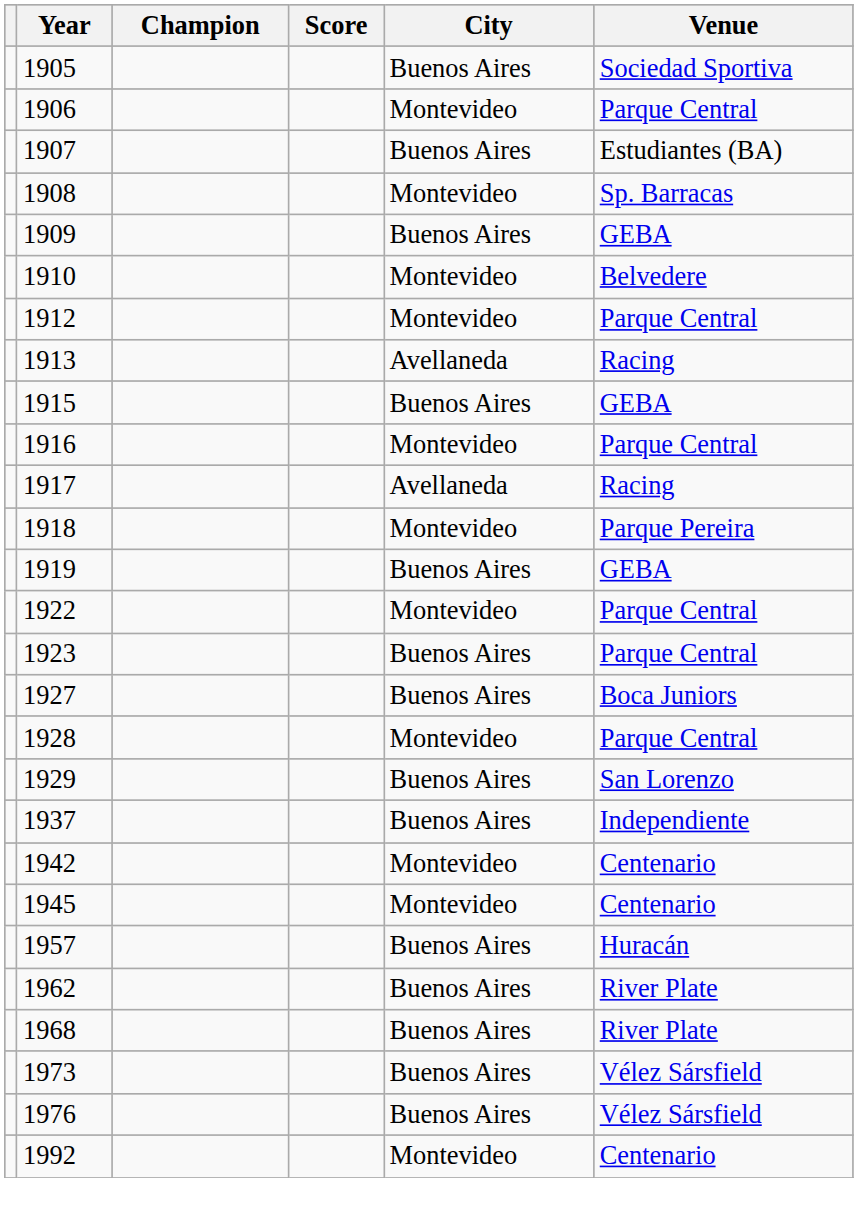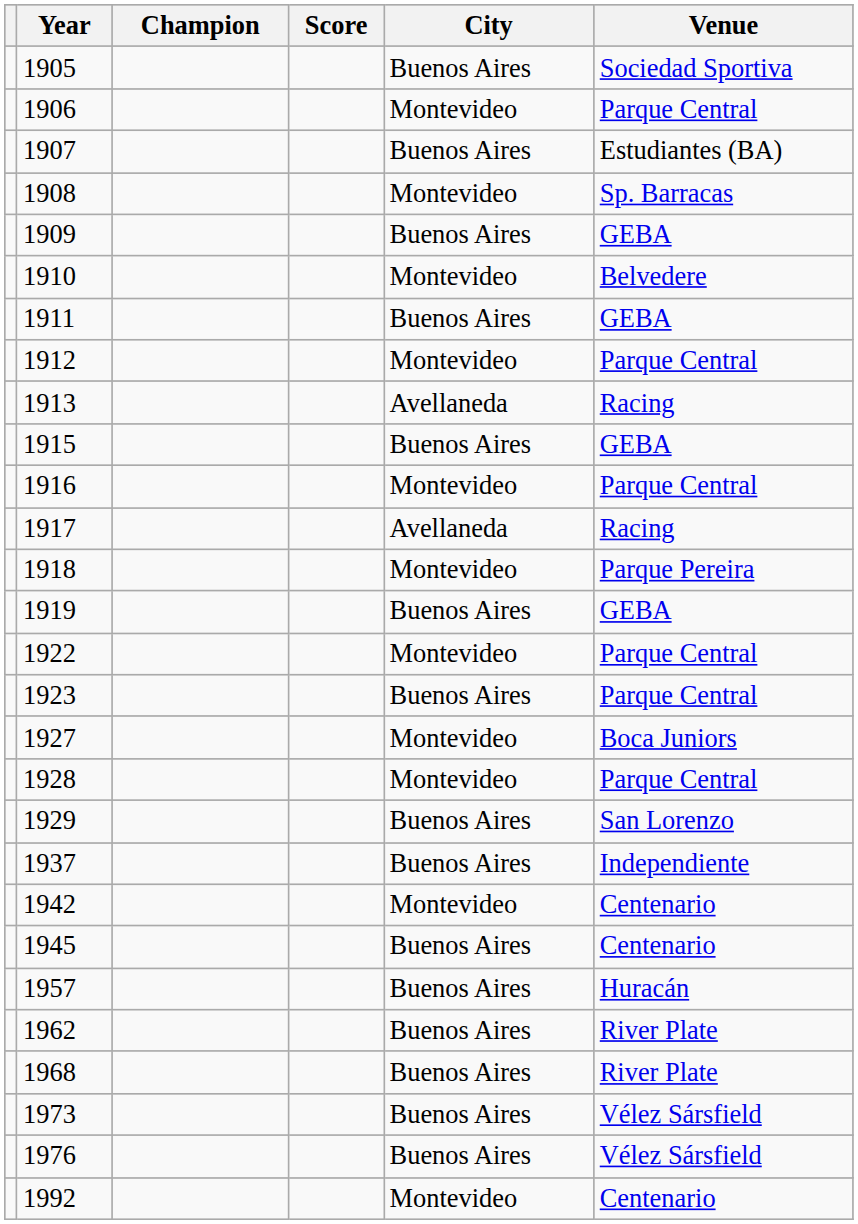+ row: 1911 | Buenos Aires | GEBA
1927 | City: Buenos Aires -> Montevideo
1945 | City: Montevideo -> Buenos Aires
